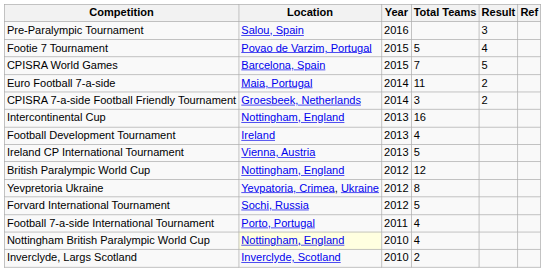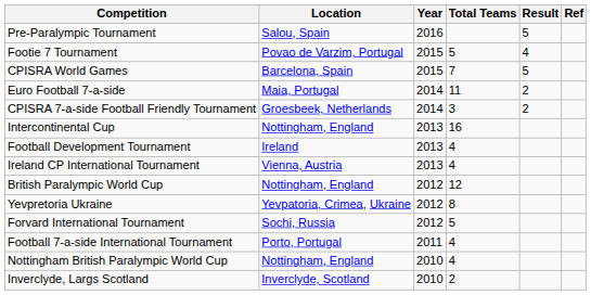Pre-Paralympic Tournament | Result: 3 -> 5
Ireland CP International Tournament | Total Teams: 5 -> 4
Nottingham British Paralympic World Cup | Location: lightyellow background -> no background
